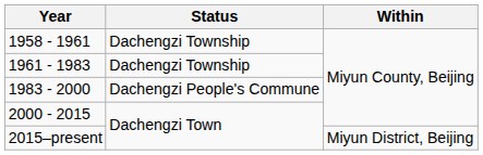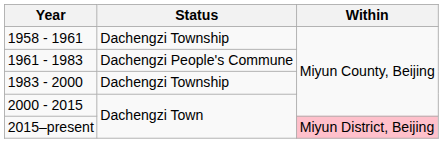1961 - 1983 | Status: Dachengzi Township -> Dachengzi People's Commune
1983 - 2000 | Status: Dachengzi People's Commune -> Dachengzi Township
2015–present | Within: no background -> pink background
